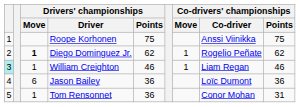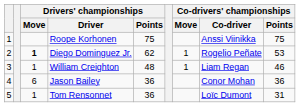Diego Dominguez Jr. | Co-drivers' championships / Points: 62 -> 53
William Creighton | column 1: paleturquoise background -> no background
William Creighton | Drivers' championships / Points: 46 -> 48
Jason Bailey | Co-drivers' championships / Co-driver: Loïc Dumont -> Conor Mohan
Tom Rensonnet | Co-drivers' championships / Co-driver: Conor Mohan -> Loïc Dumont
